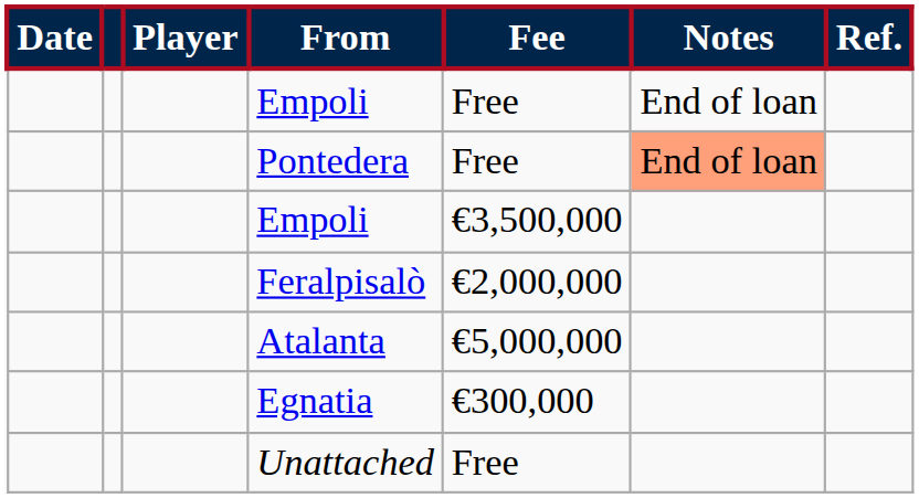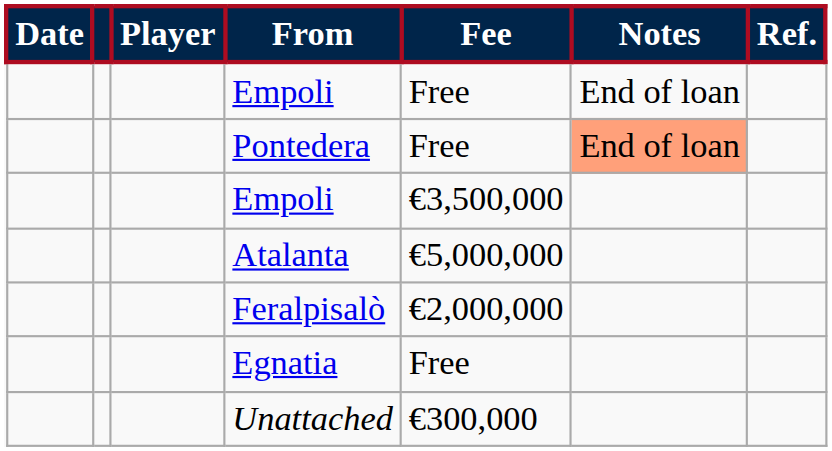rows swapped: Feralpisalò <-> Atalanta
Egnatia | Fee: €300,000 -> Free
Unattached | Fee: Free -> €300,000
